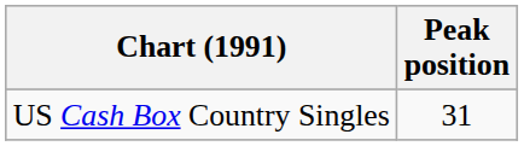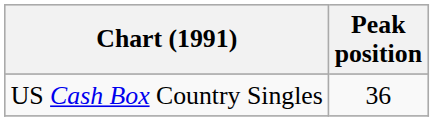US Cash Box Country Singles | Peak position: 31 -> 36
